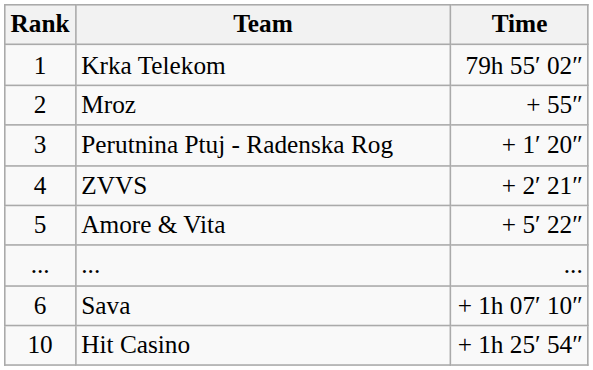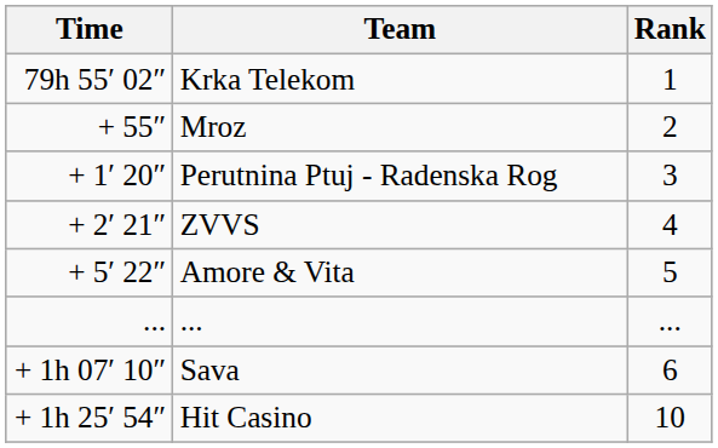columns swapped: Rank <-> Time
